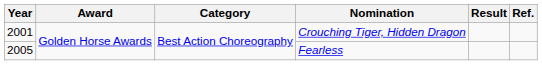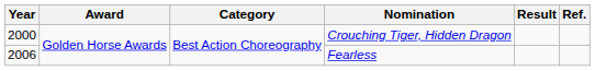Crouching Tiger, Hidden Dragon | Year: 2001 -> 2000
Fearless | Year: 2005 -> 2006
